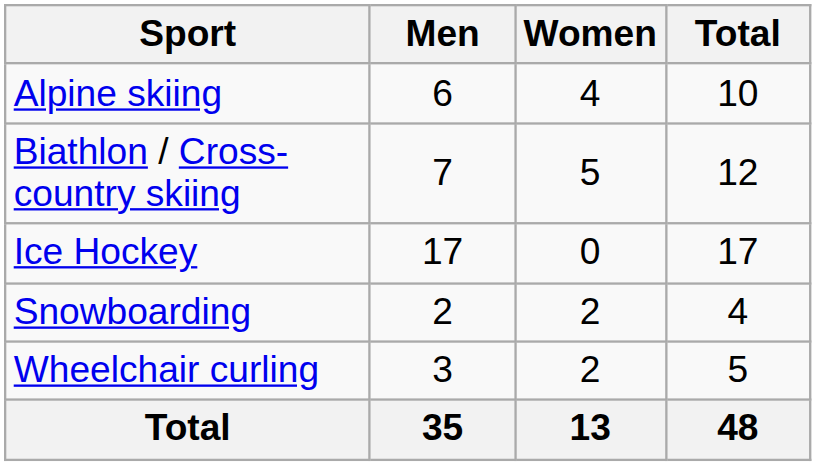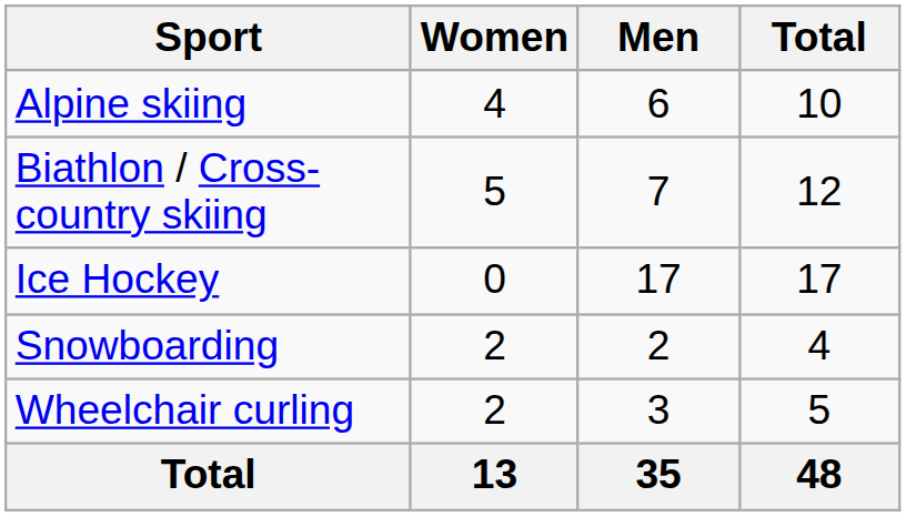columns swapped: Men <-> Women
